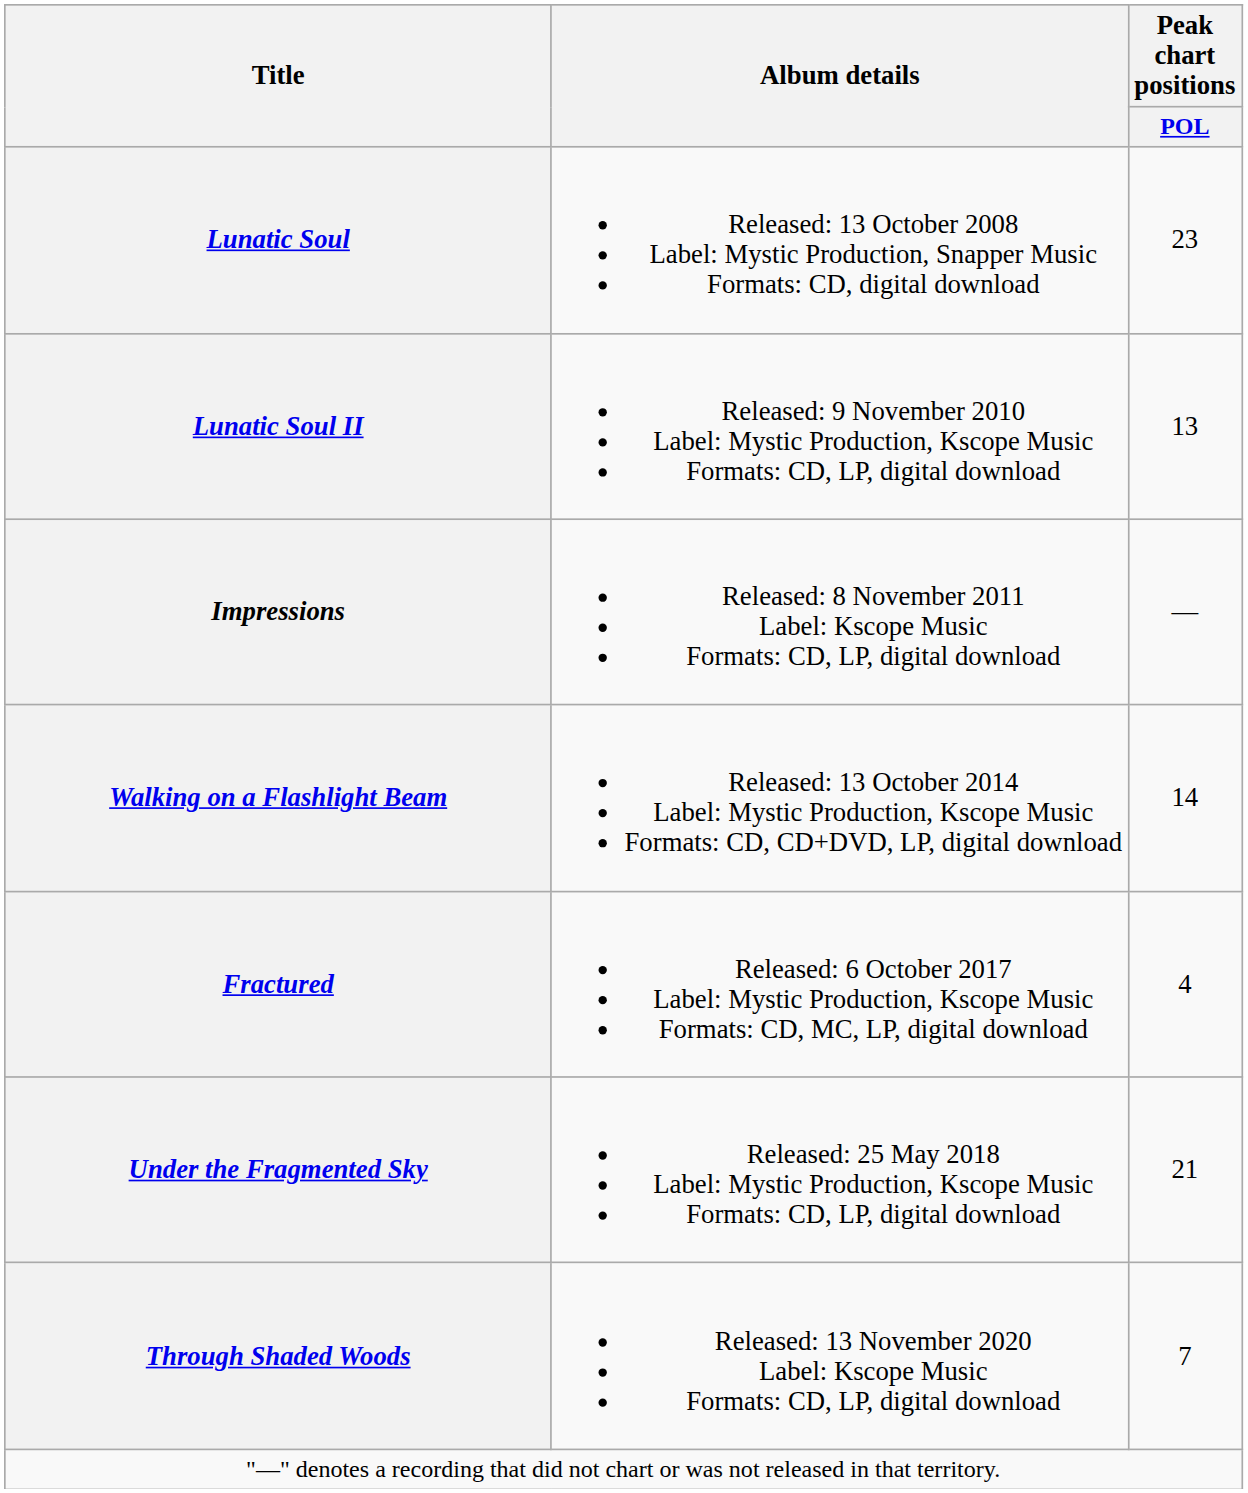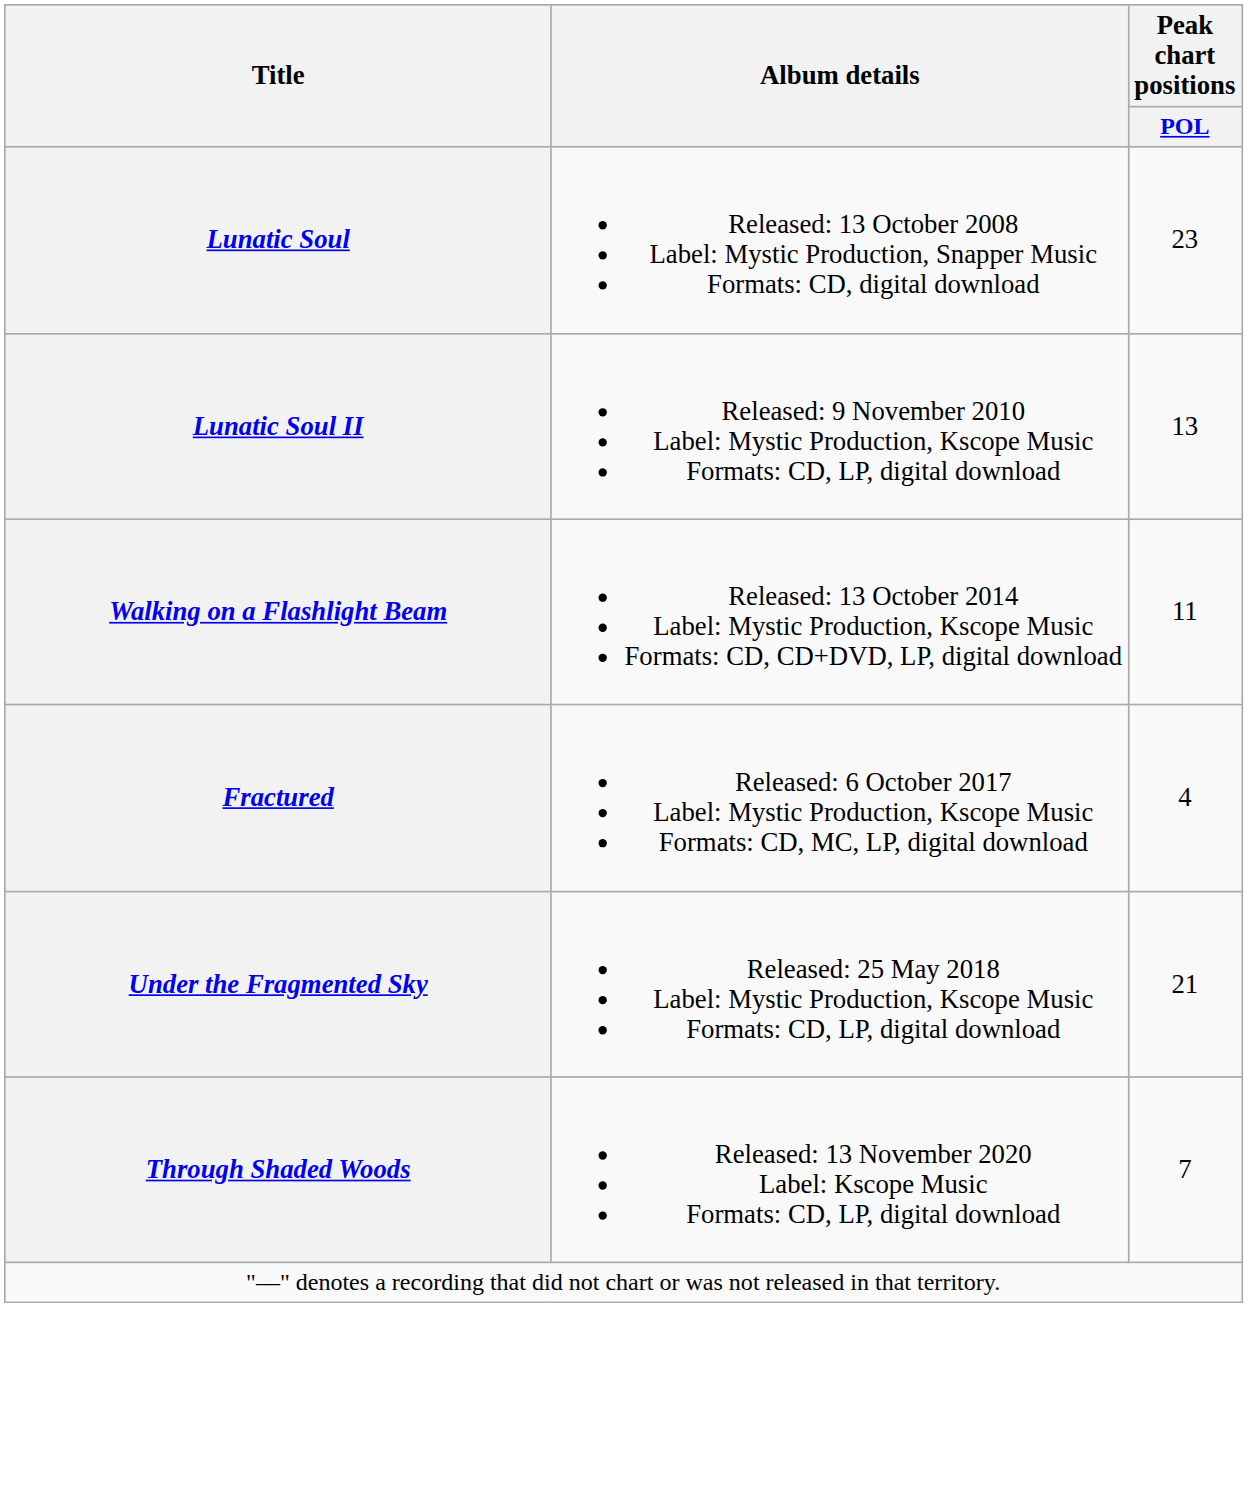- row: Impressions | Released: 8 November 2011 Label: Kscope Music Formats: CD, LP, digital download | —
Walking on a Flashlight Beam | Peak chart positions / POL: 14 -> 11
